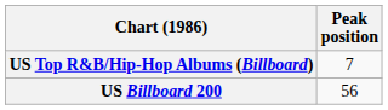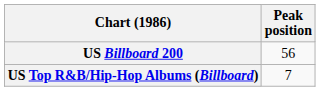rows swapped: US Billboard 200 <-> US Top R&B/Hip-Hop Albums (Billboard)
